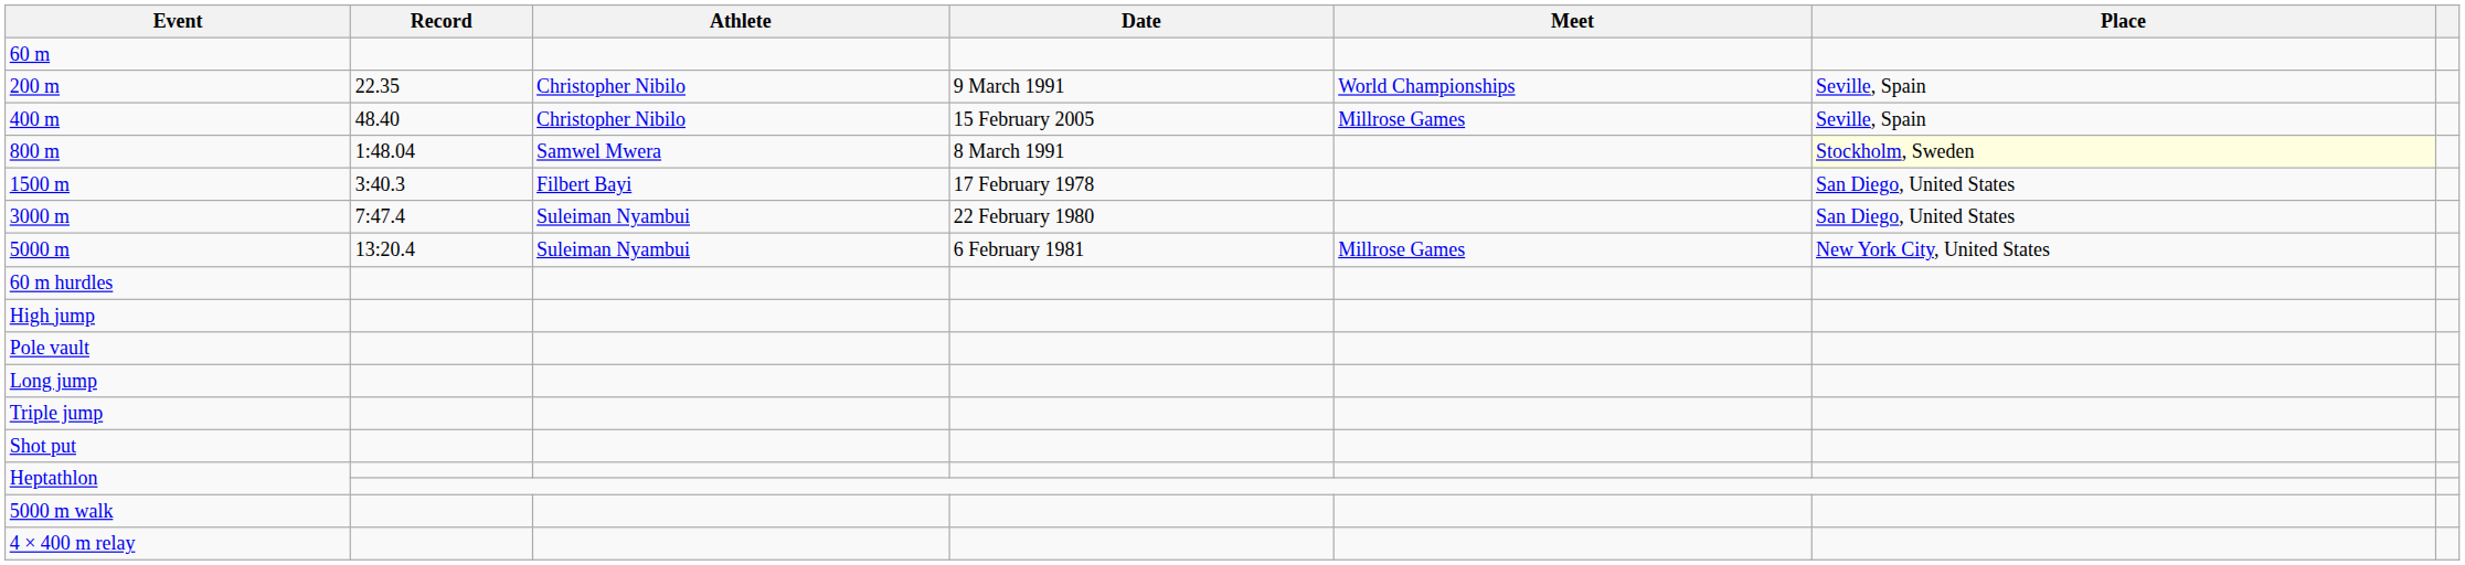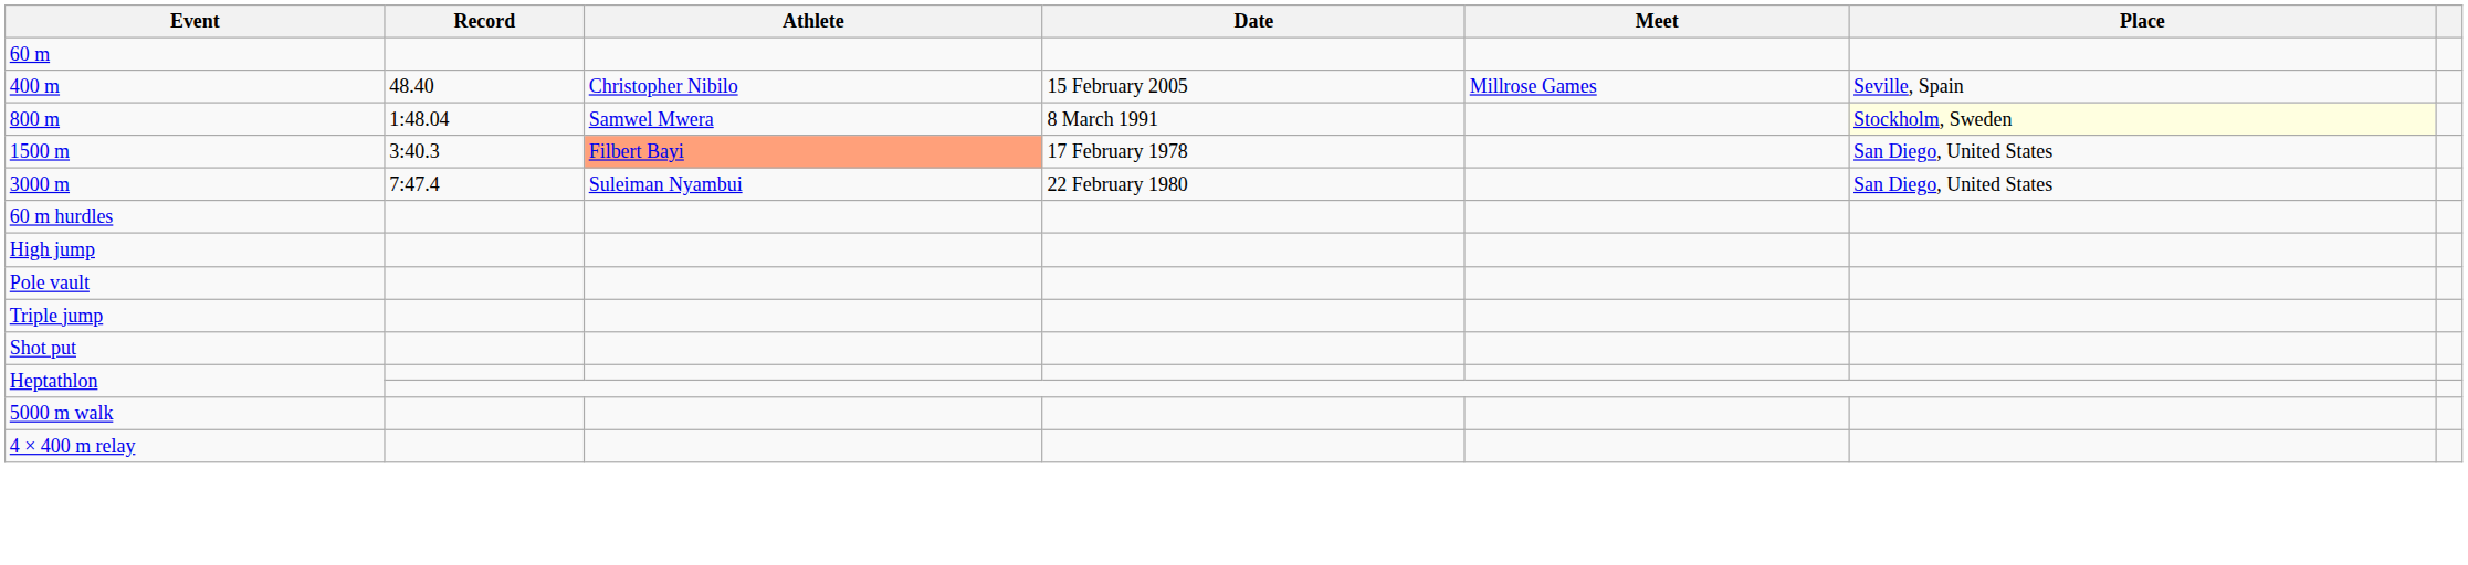- row: 200 m | 22.35 | Christopher Nibilo | 9 March 1991 | World Championships | Seville, Spain
1500 m | Athlete: no background -> lightsalmon background
- row: 5000 m | 13:20.4 | Suleiman Nyambui | 6 February 1981 | Millrose Games | New York City, United States
- row: Long jump
